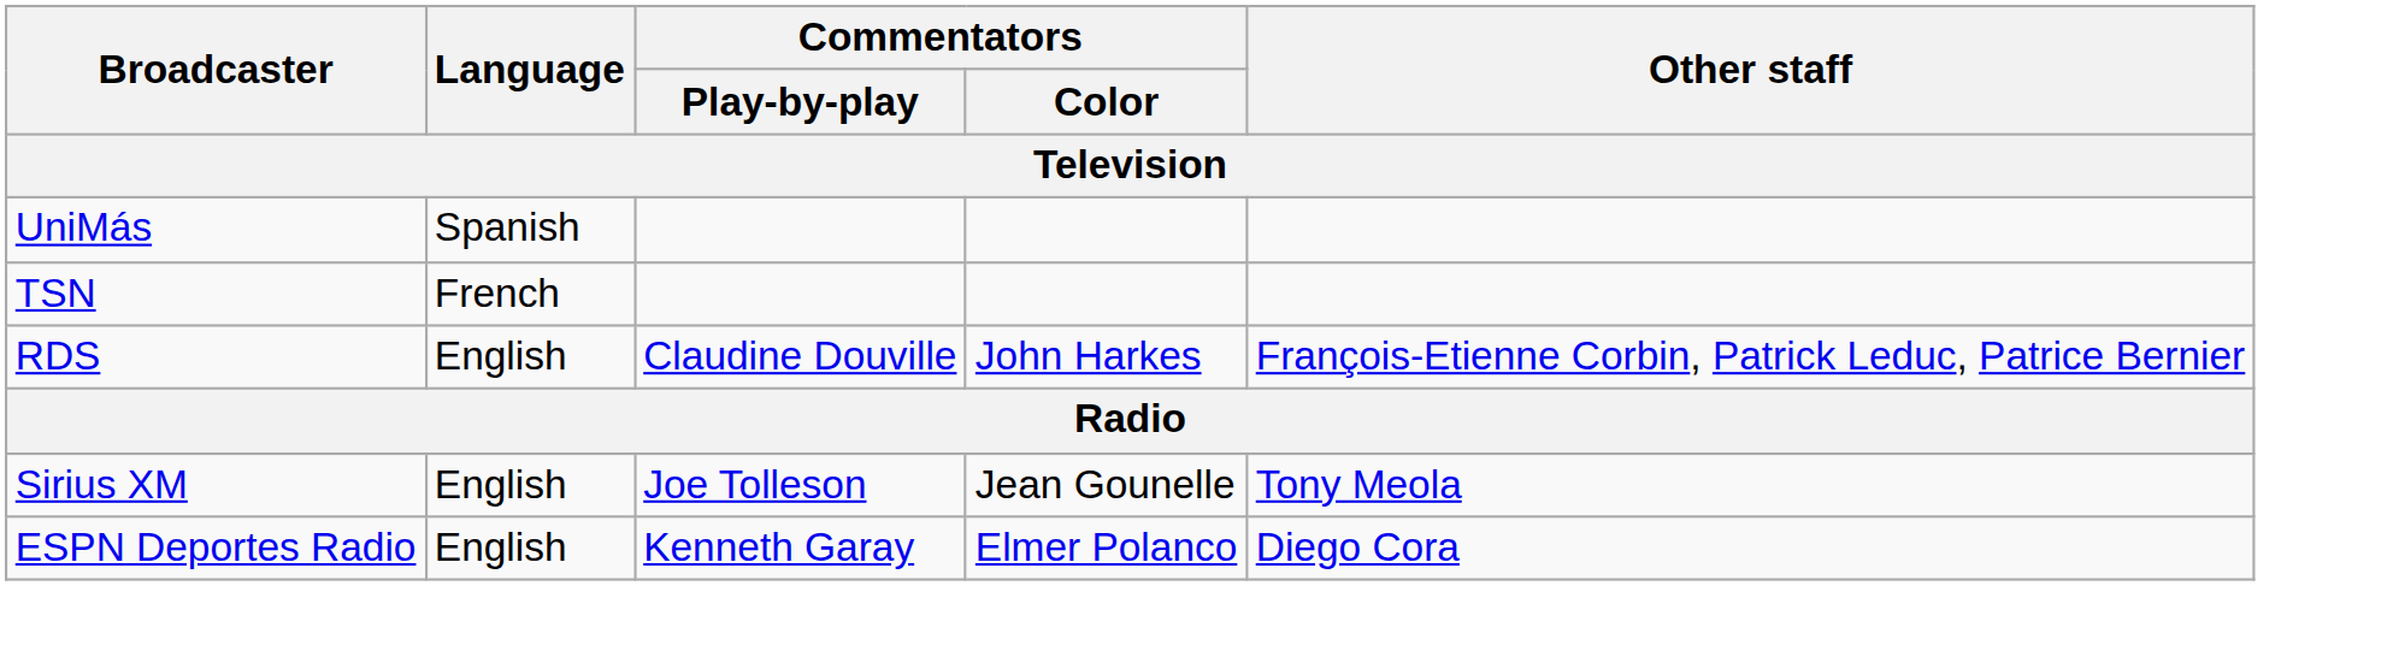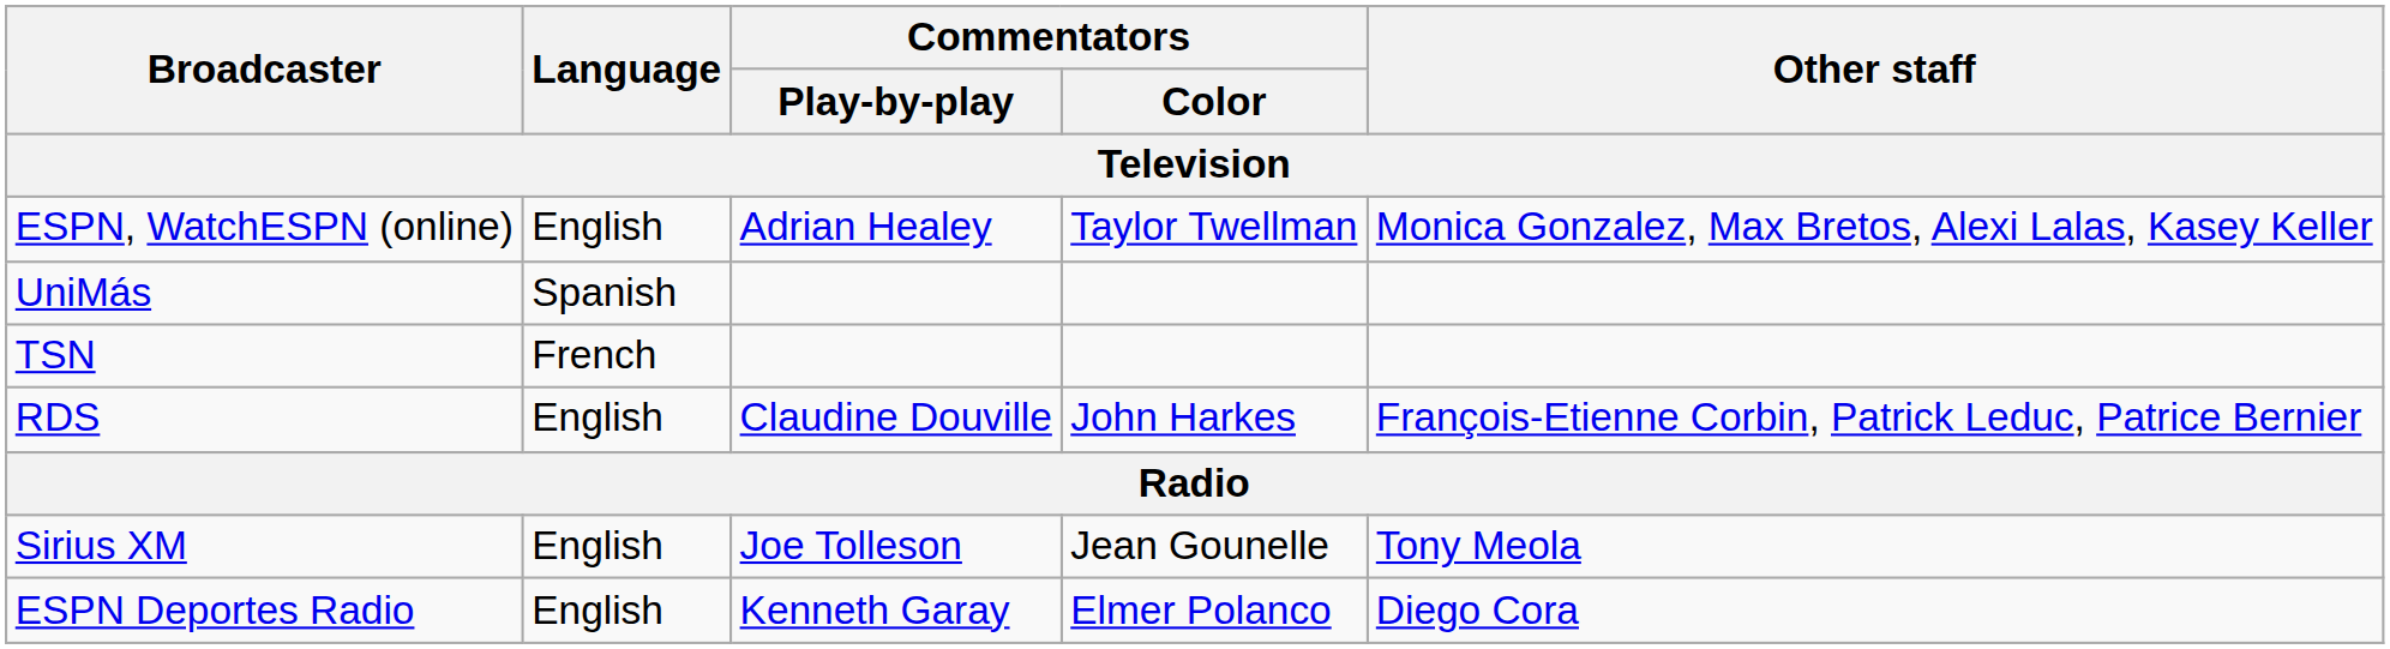+ row: ESPN, WatchESPN (online) | English | Adrian Healey | Taylor Twellman | Monica Gonzalez, Max Bretos, Alexi Lalas, Kasey Keller
